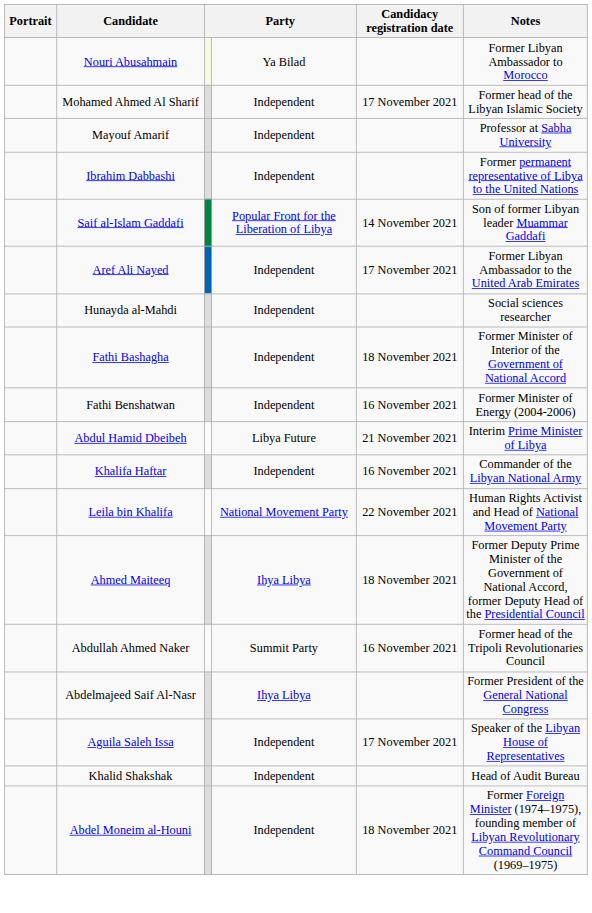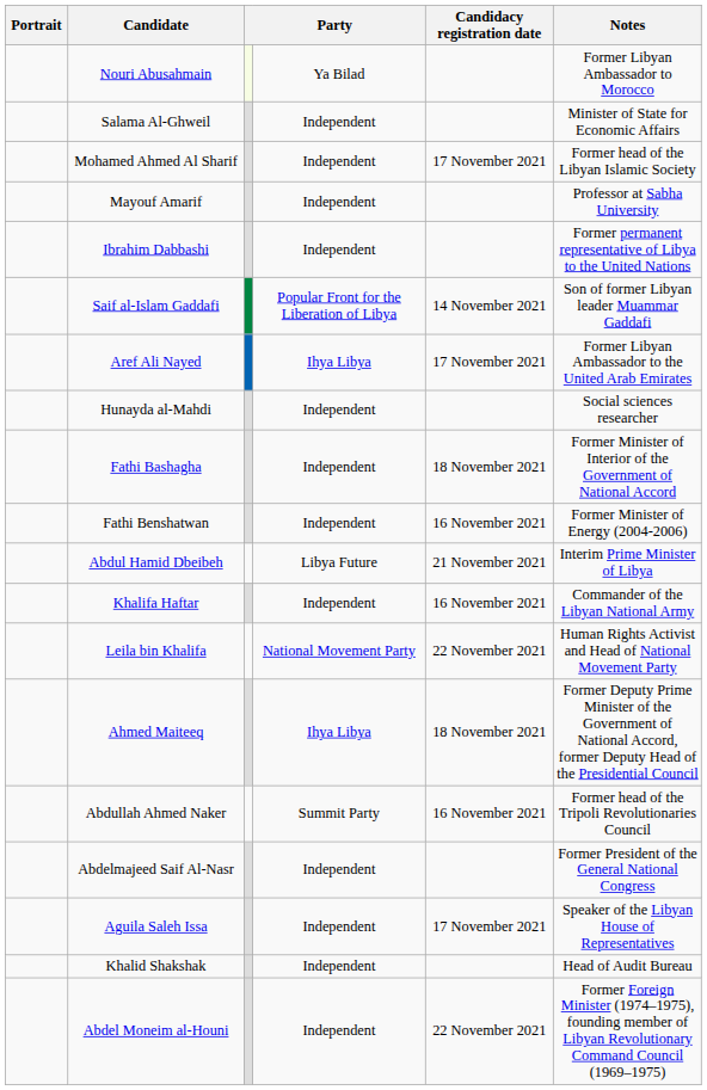+ row: Salama Al-Ghweil | Independent | Minister of State for Economic Affairs
Aref Ali Nayed | column 4: Independent -> Ihya Libya
Abdelmajeed Saif Al-Nasr | column 4: Ihya Libya -> Independent
Abdel Moneim al-Houni | Candidacy registration date: 18 November 2021 -> 22 November 2021
